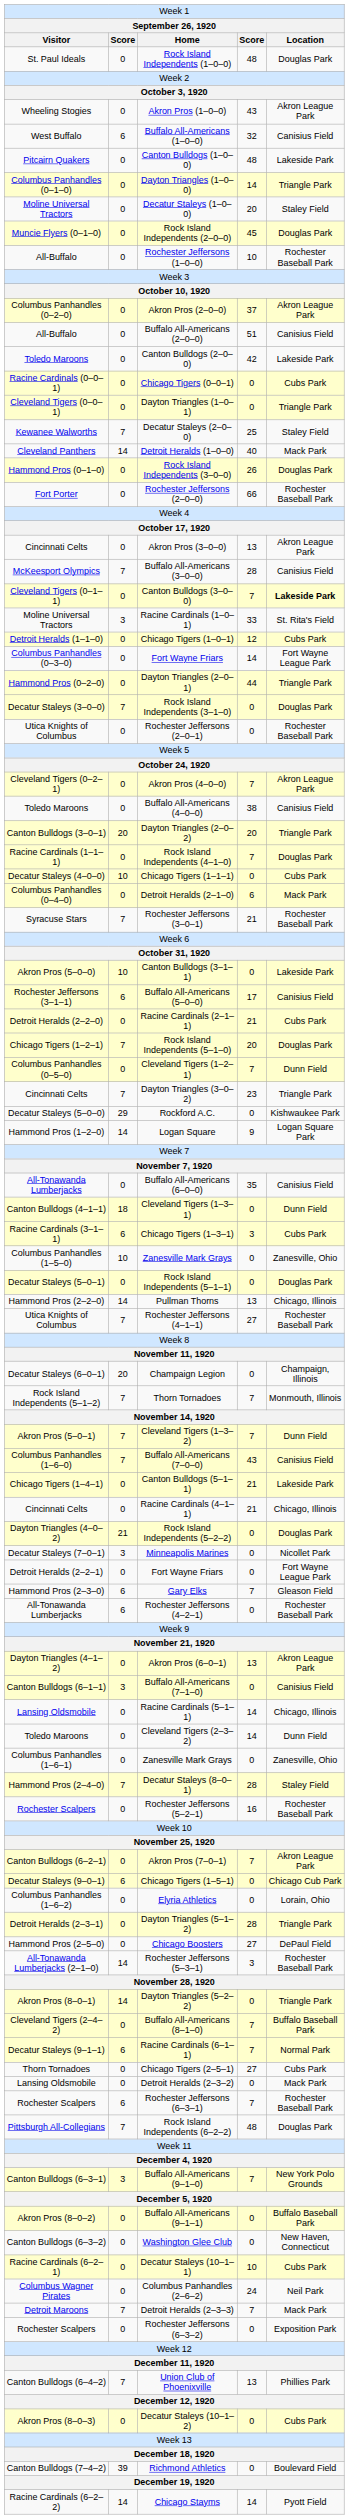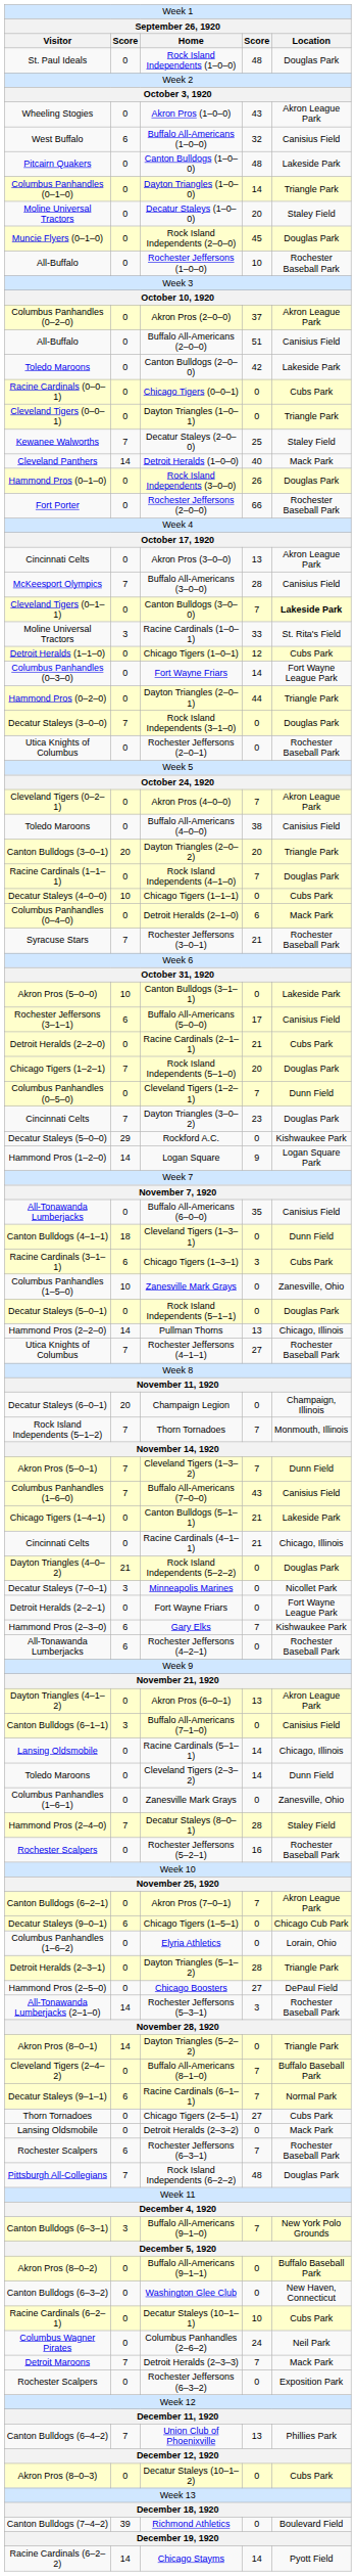Dayton Triangles (3–0–2) | column 5: Triangle Park -> Douglas Park
Gary Elks | column 5: Gleason Field -> Kishwaukee Park
